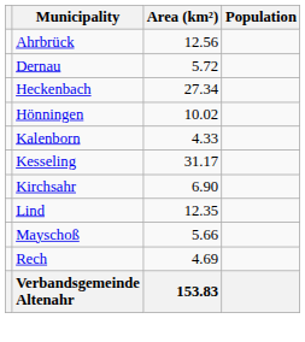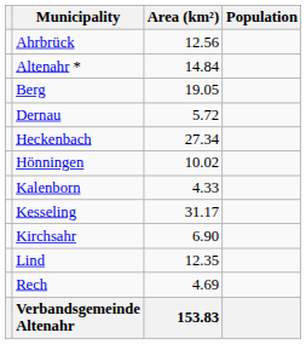+ row: Altenahr * | 14.84
+ row: Berg | 19.05
- row: Mayschoß | 5.66
